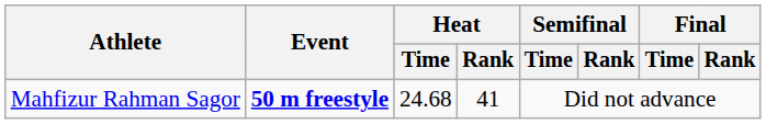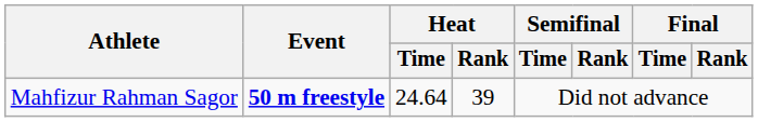Mahfizur Rahman Sagor | Heat / Time: 24.68 -> 24.64
Mahfizur Rahman Sagor | Heat / Rank: 41 -> 39
